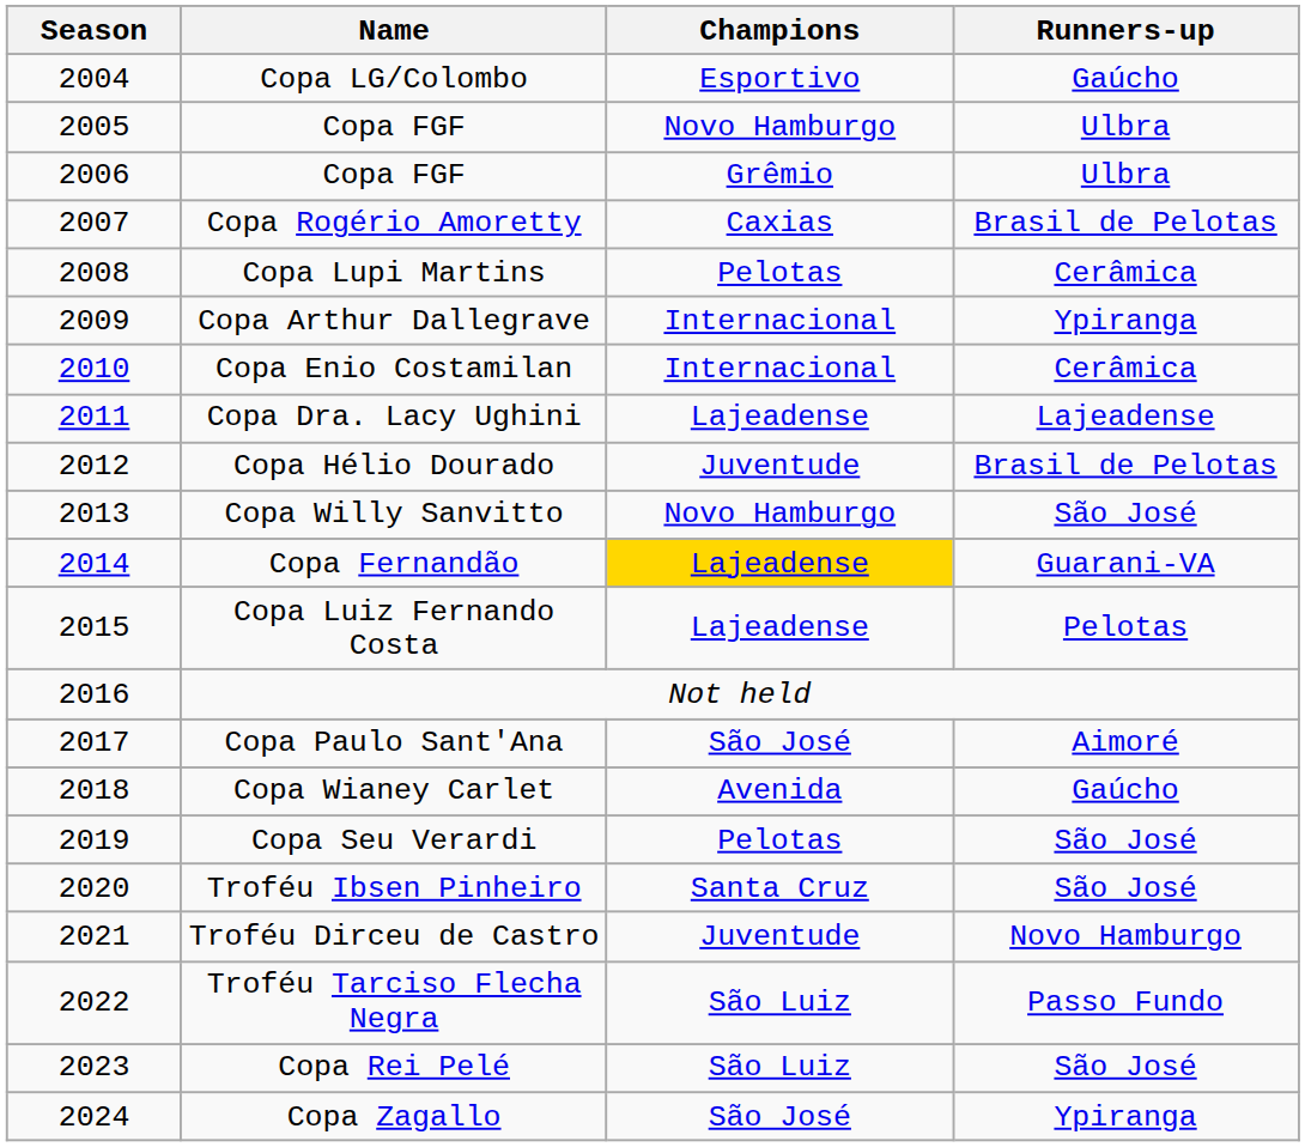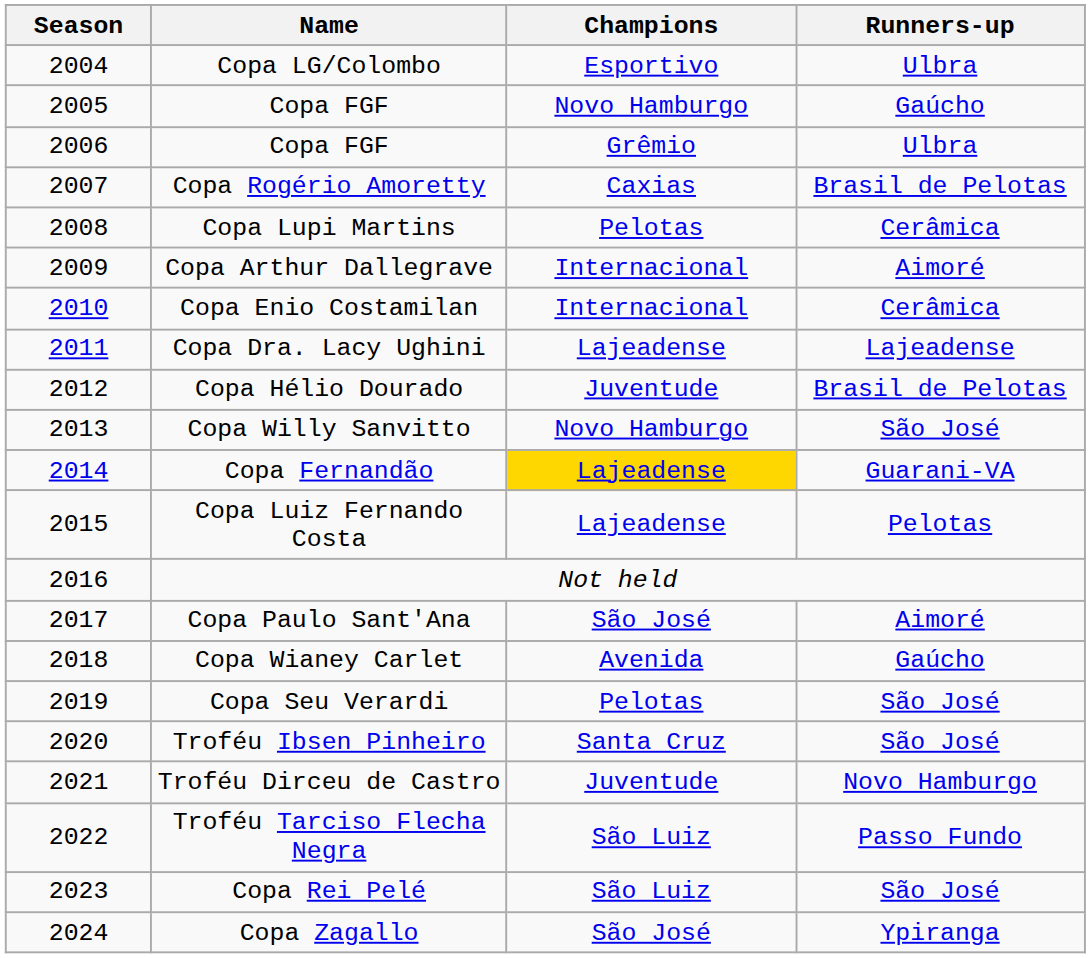Copa LG/Colombo | Runners-up: Gaúcho -> Ulbra
2005 / Copa FGF | Runners-up: Ulbra -> Gaúcho
Copa Arthur Dallegrave | Runners-up: Ypiranga -> Aimoré
